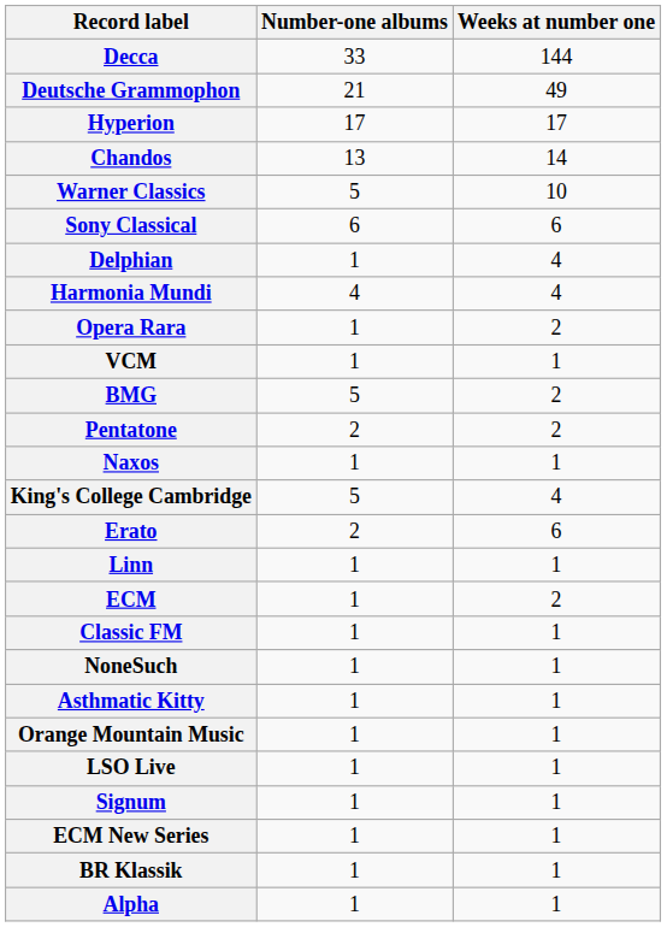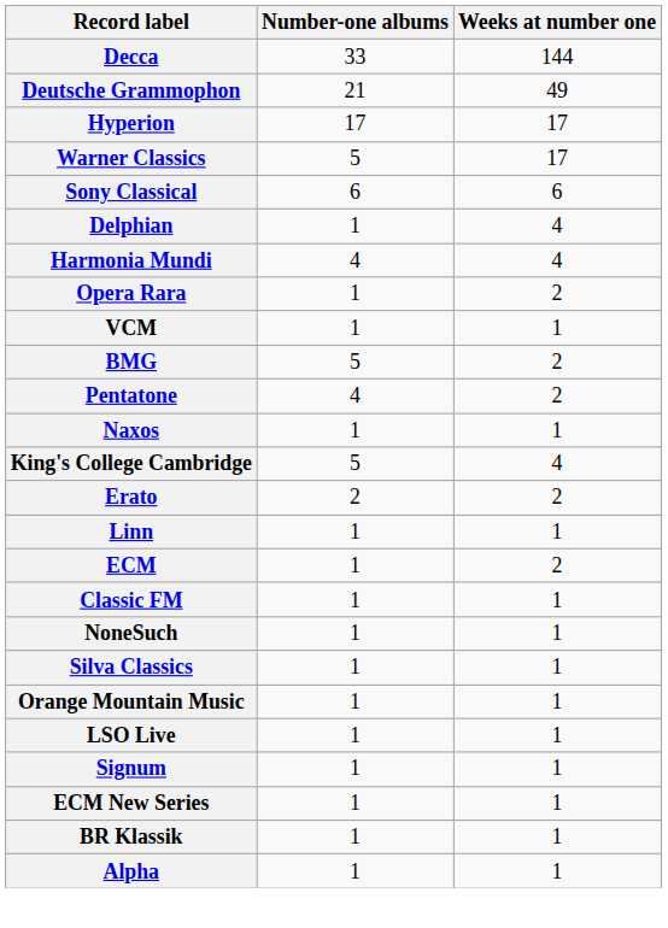- row: Chandos | 13 | 14
Warner Classics | Weeks at number one: 10 -> 17
Pentatone | Number-one albums: 2 -> 4
Erato | Weeks at number one: 6 -> 2
- row: Asthmatic Kitty | 1 | 1
+ row: Silva Classics | 1 | 1
